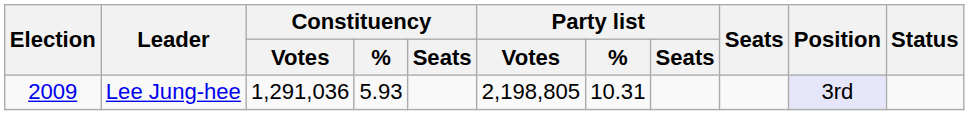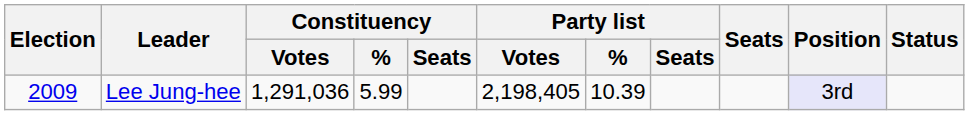Lee Jung-hee | Constituency / %: 5.93 -> 5.99
Lee Jung-hee | Party list / Votes: 2,198,805 -> 2,198,405
Lee Jung-hee | Party list / %: 10.31 -> 10.39
